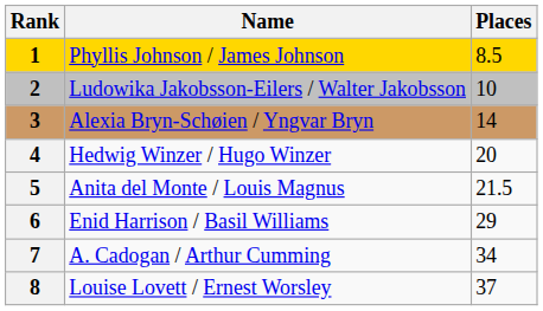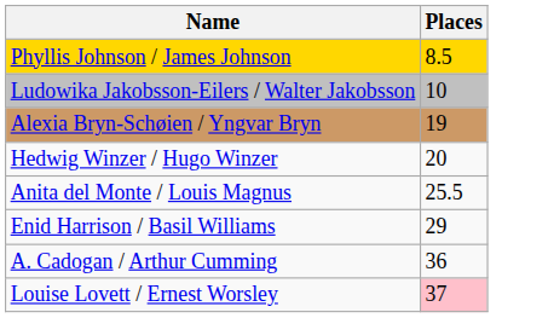- column: Rank | 1 | 2 | 3 | 4 | 5 | 6 | 7 | 8
Alexia Bryn-Schøien / Yngvar Bryn | Places: 14 -> 19
Anita del Monte / Louis Magnus | Places: 21.5 -> 25.5
A. Cadogan / Arthur Cumming | Places: 34 -> 36
Louise Lovett / Ernest Worsley | Places: no background -> pink background
